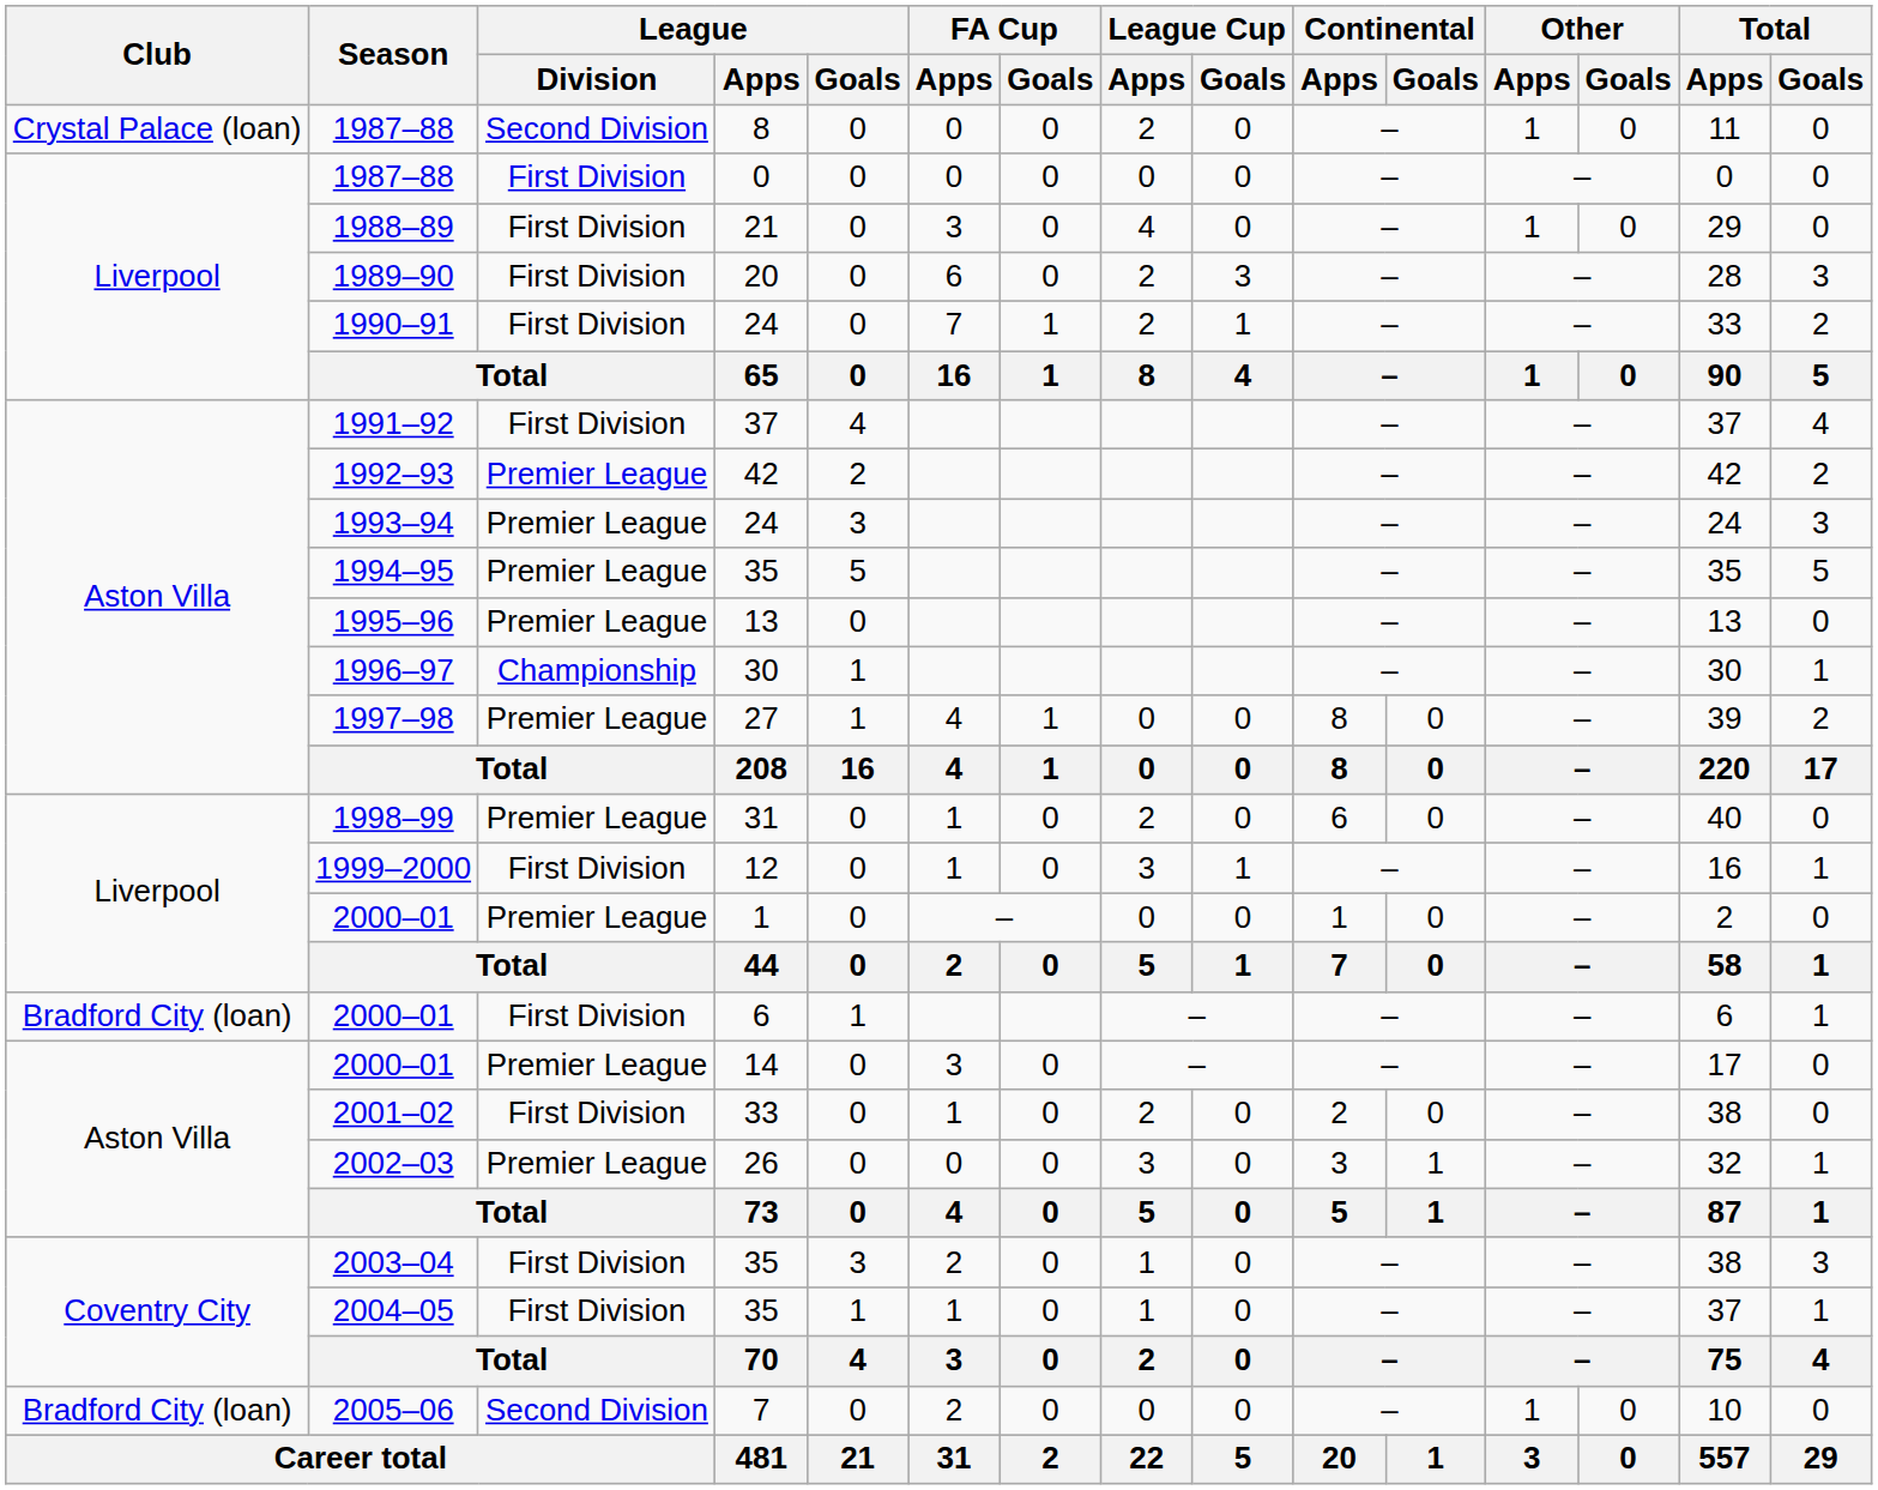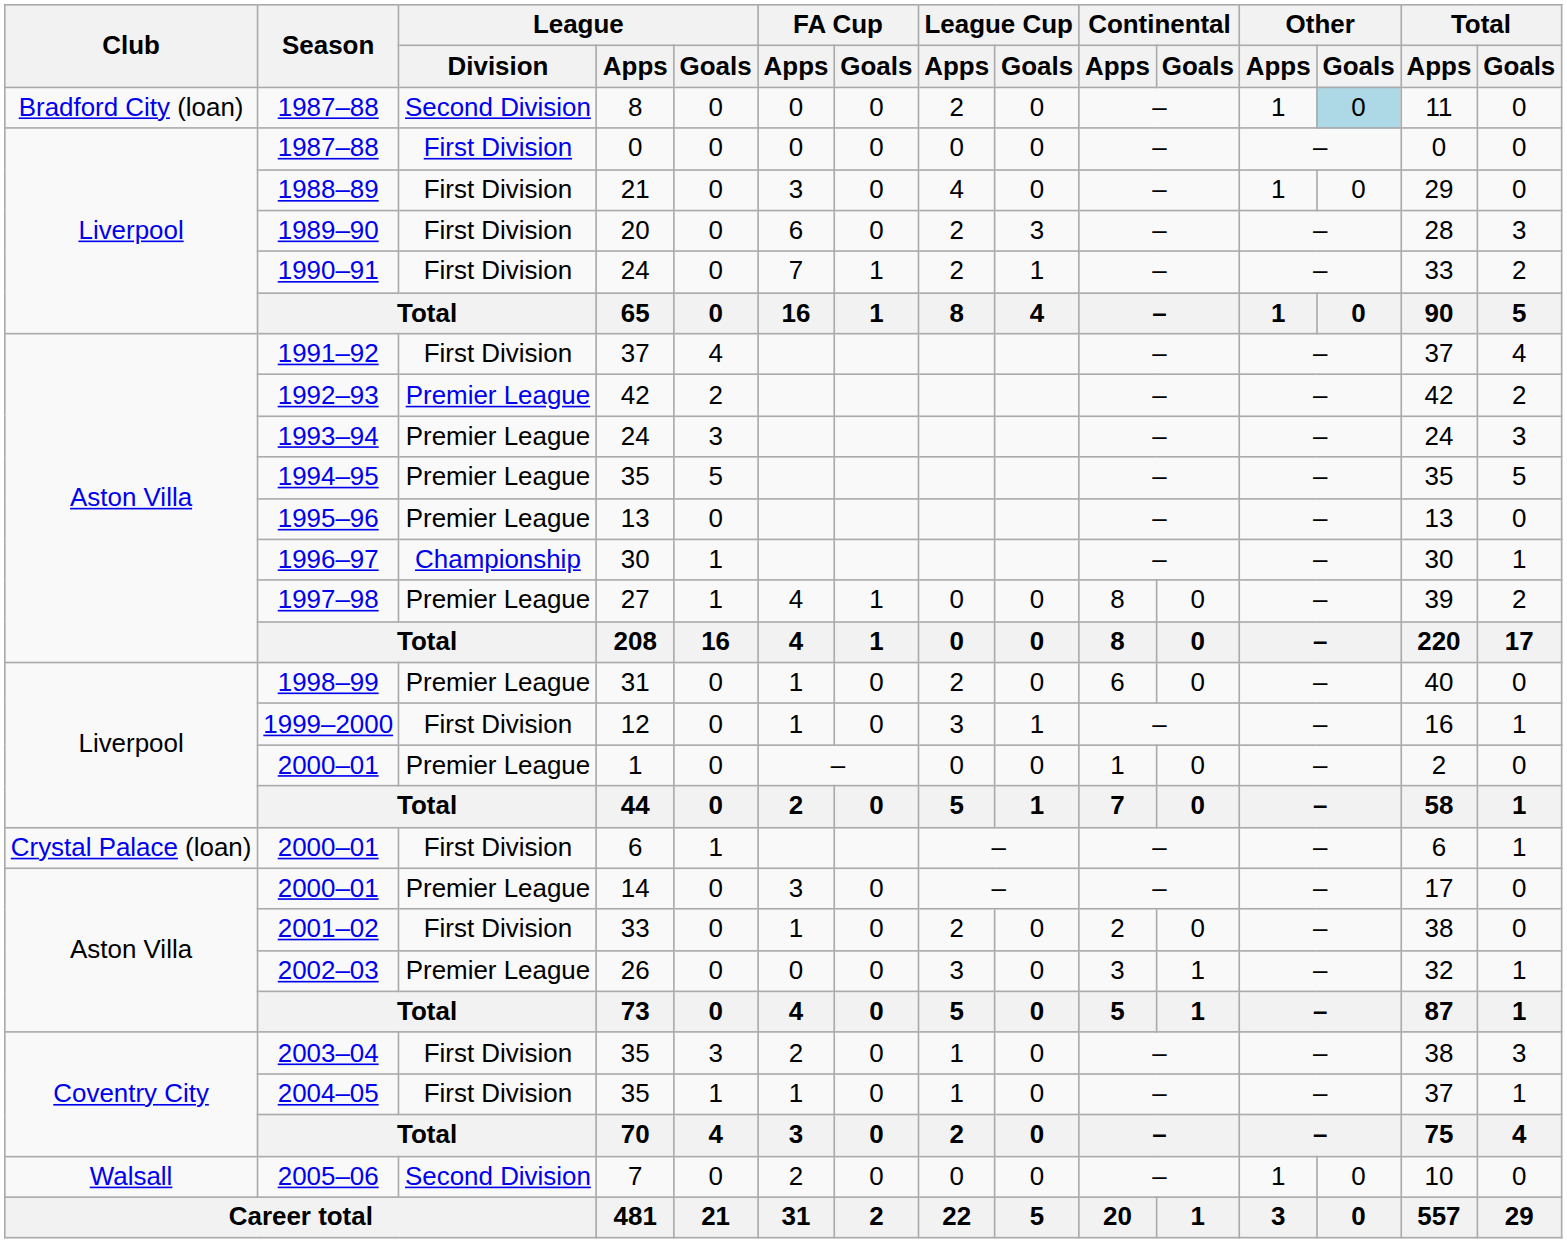1987–88 / 8 | Club: Crystal Palace (loan) -> Bradford City (loan)
1987–88 / 8 | Other / Goals: no background -> lightblue background
2000–01 / 6 | Club: Bradford City (loan) -> Crystal Palace (loan)
2005–06 | Club: Bradford City (loan) -> Walsall
